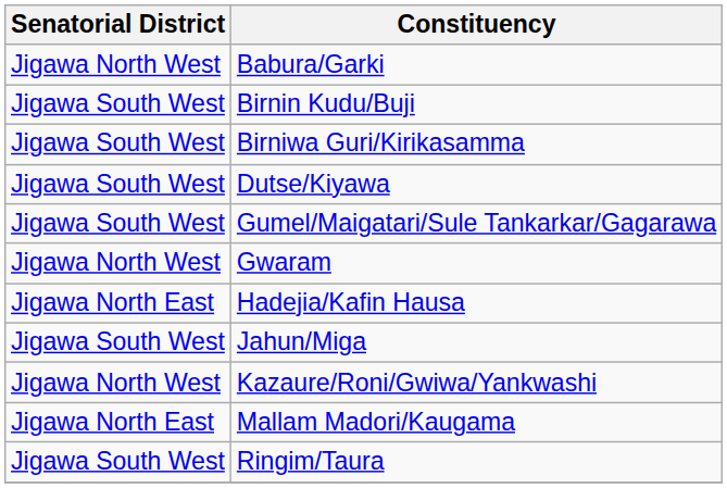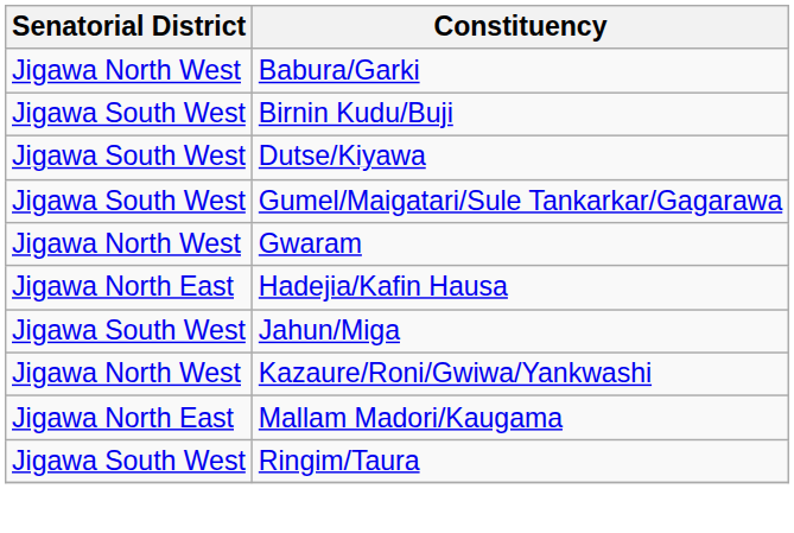- row: Jigawa South West | Birniwa Guri/Kirikasamma
